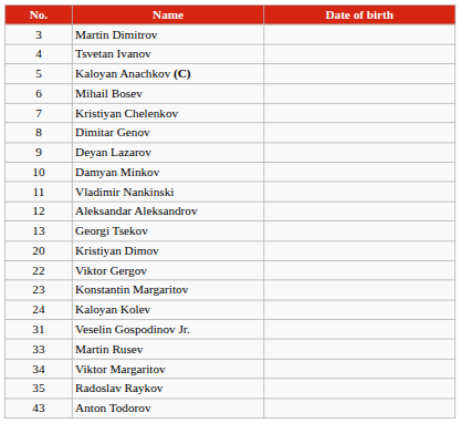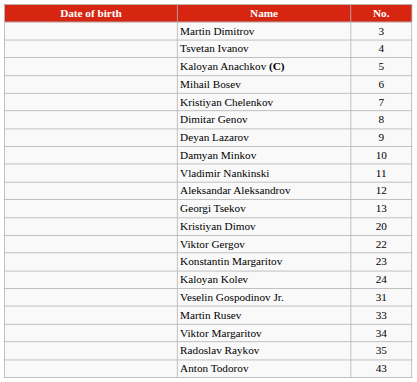columns swapped: No. <-> Date of birth
